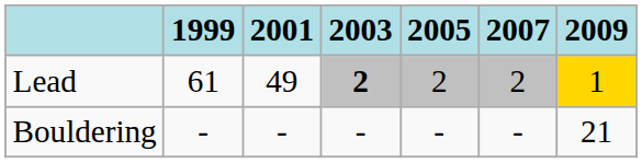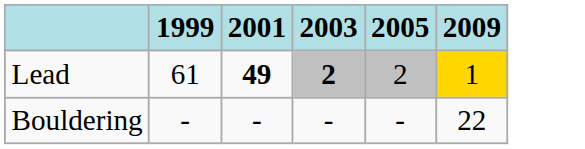- column: 2007 | 2 | -
Lead | 2001: normal -> bold
Bouldering | 2009: 21 -> 22
